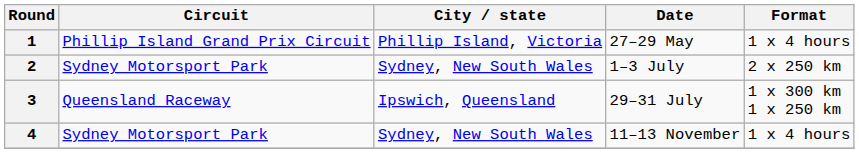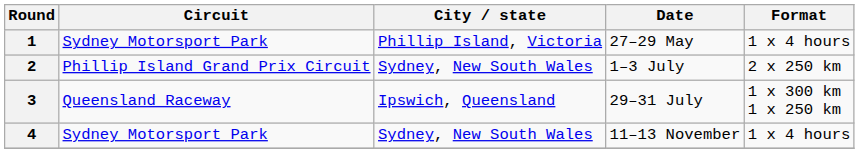1 | Circuit: Phillip Island Grand Prix Circuit -> Sydney Motorsport Park
2 | Circuit: Sydney Motorsport Park -> Phillip Island Grand Prix Circuit
